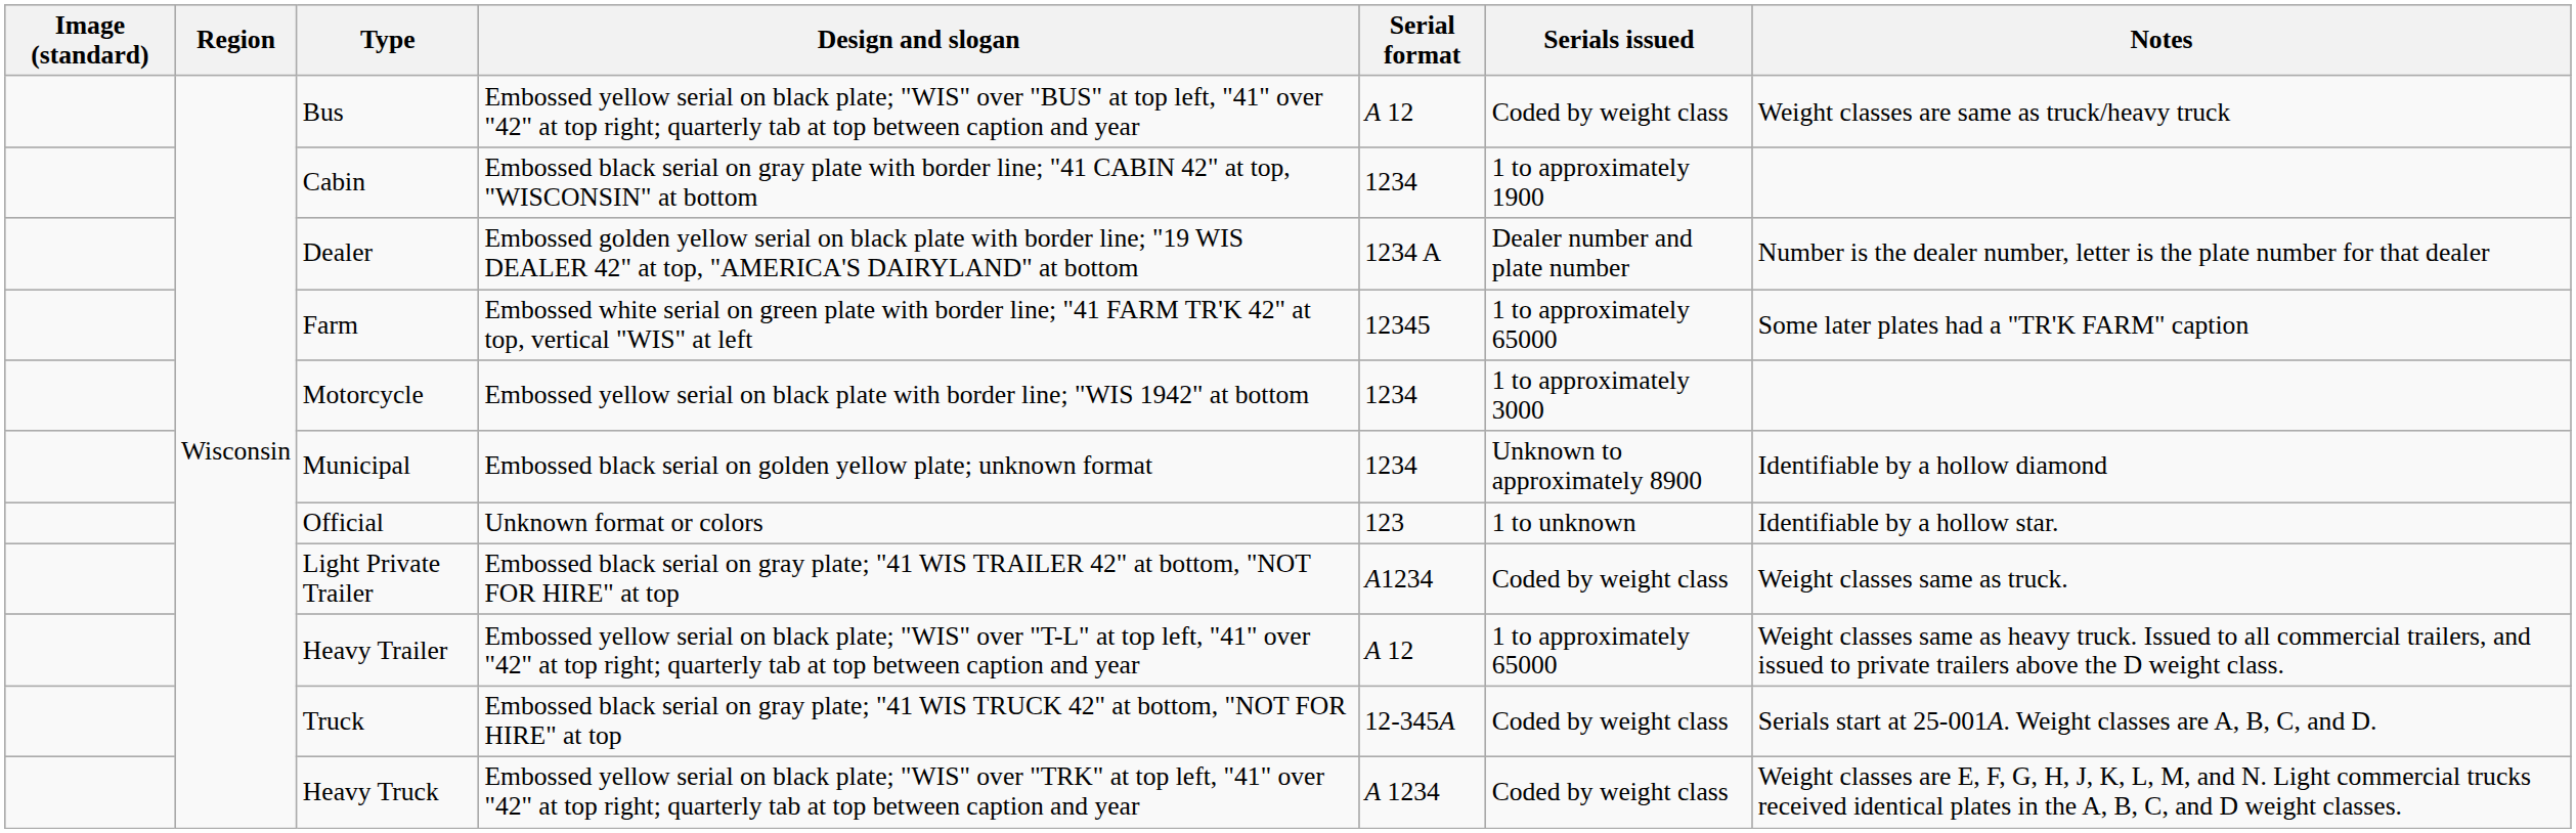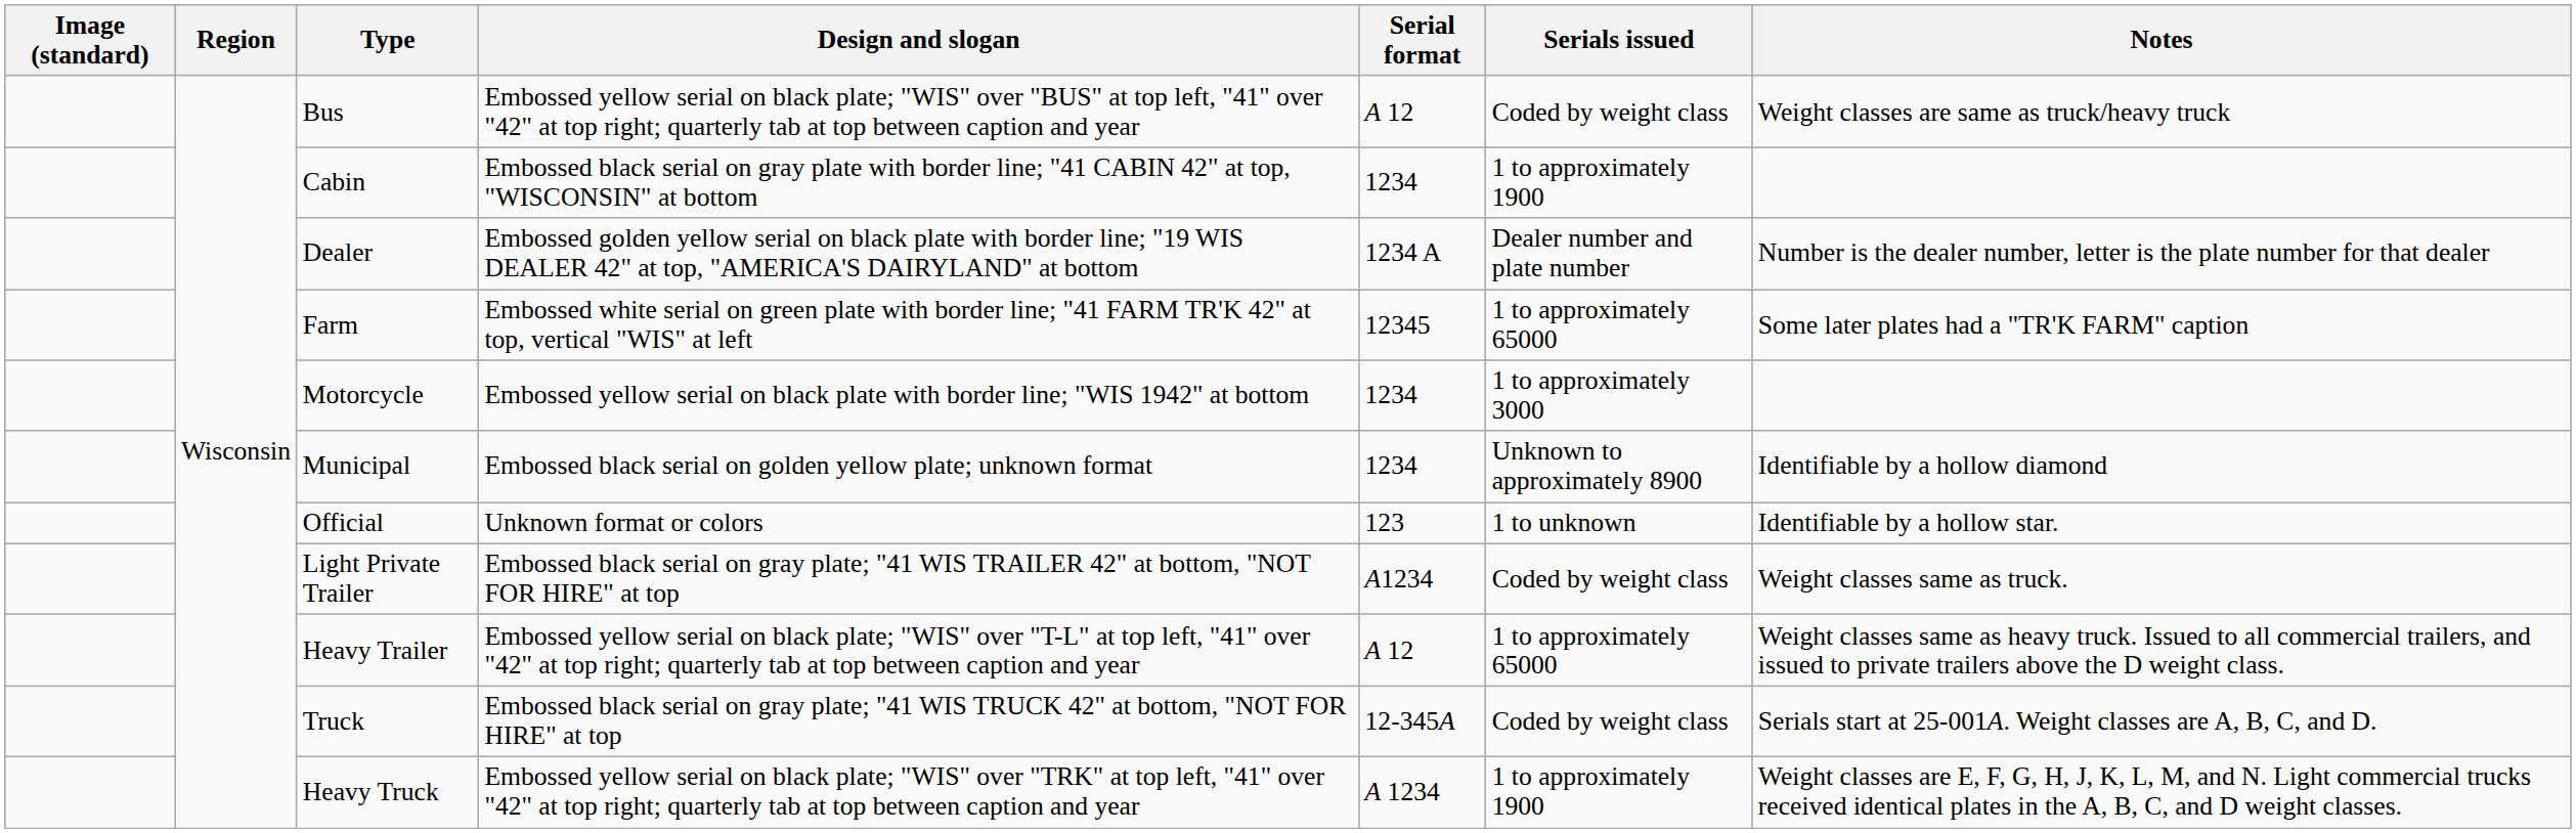Heavy Truck | Serials issued: Coded by weight class -> 1 to approximately 1900
